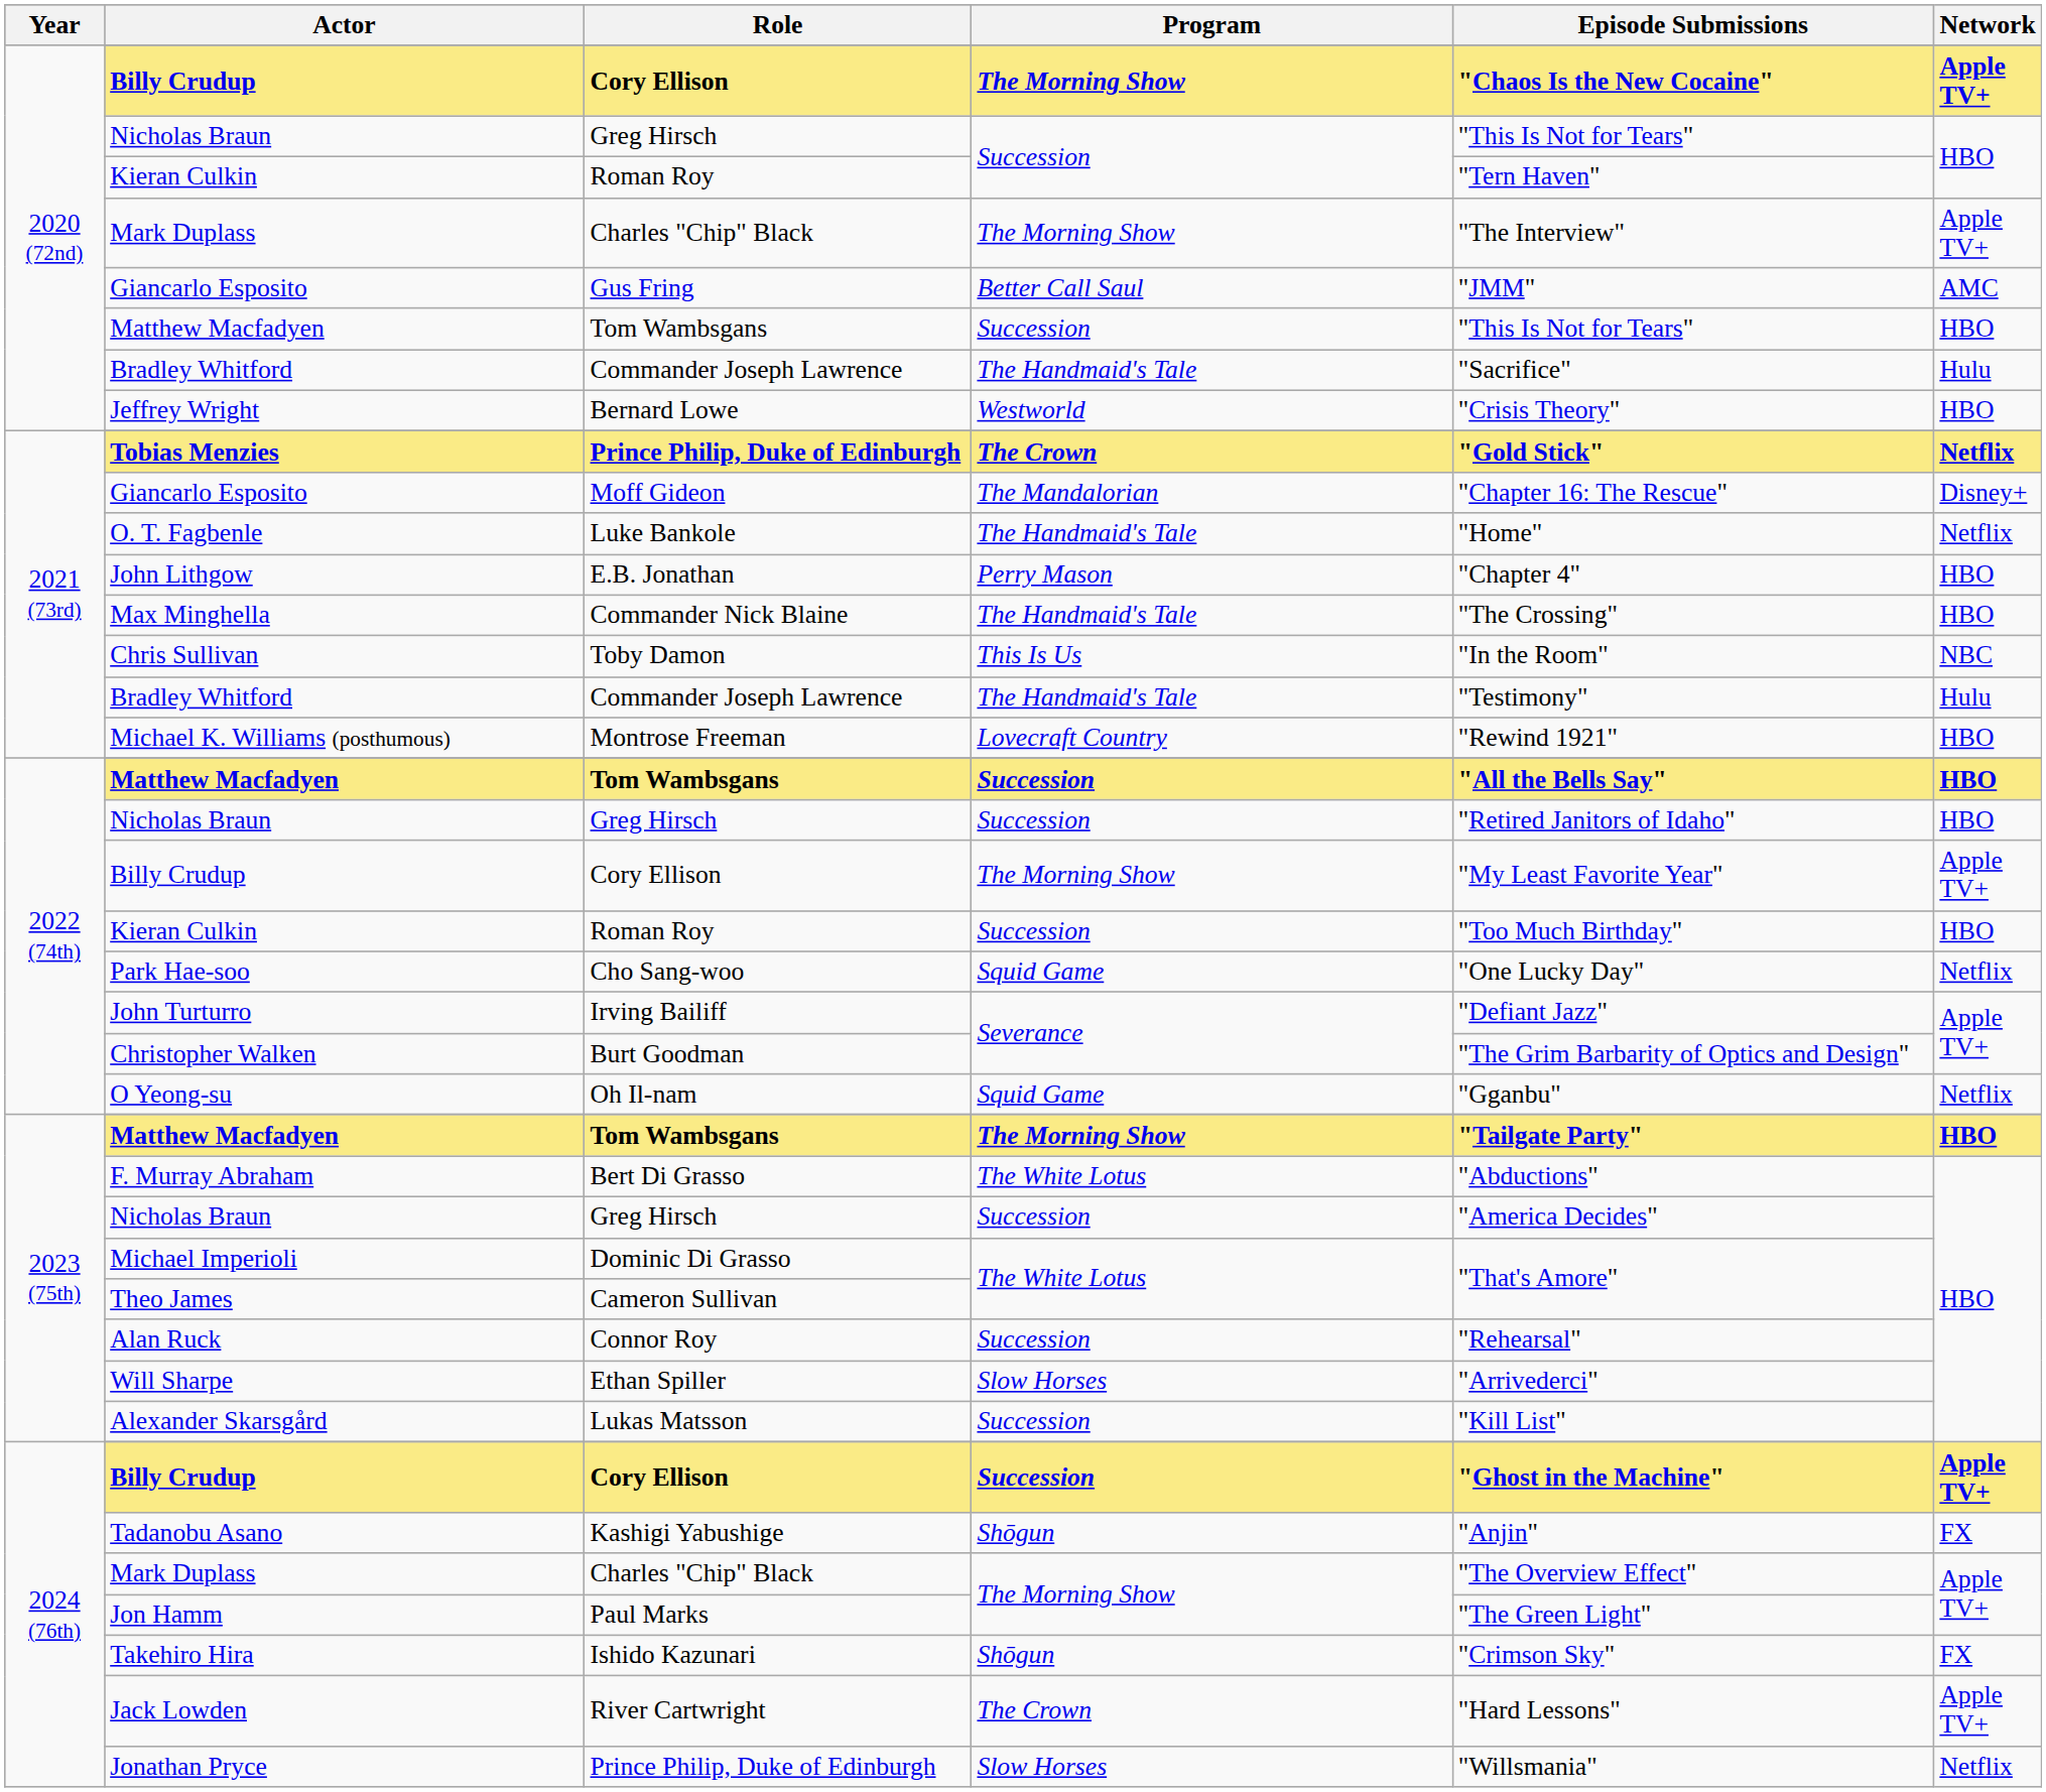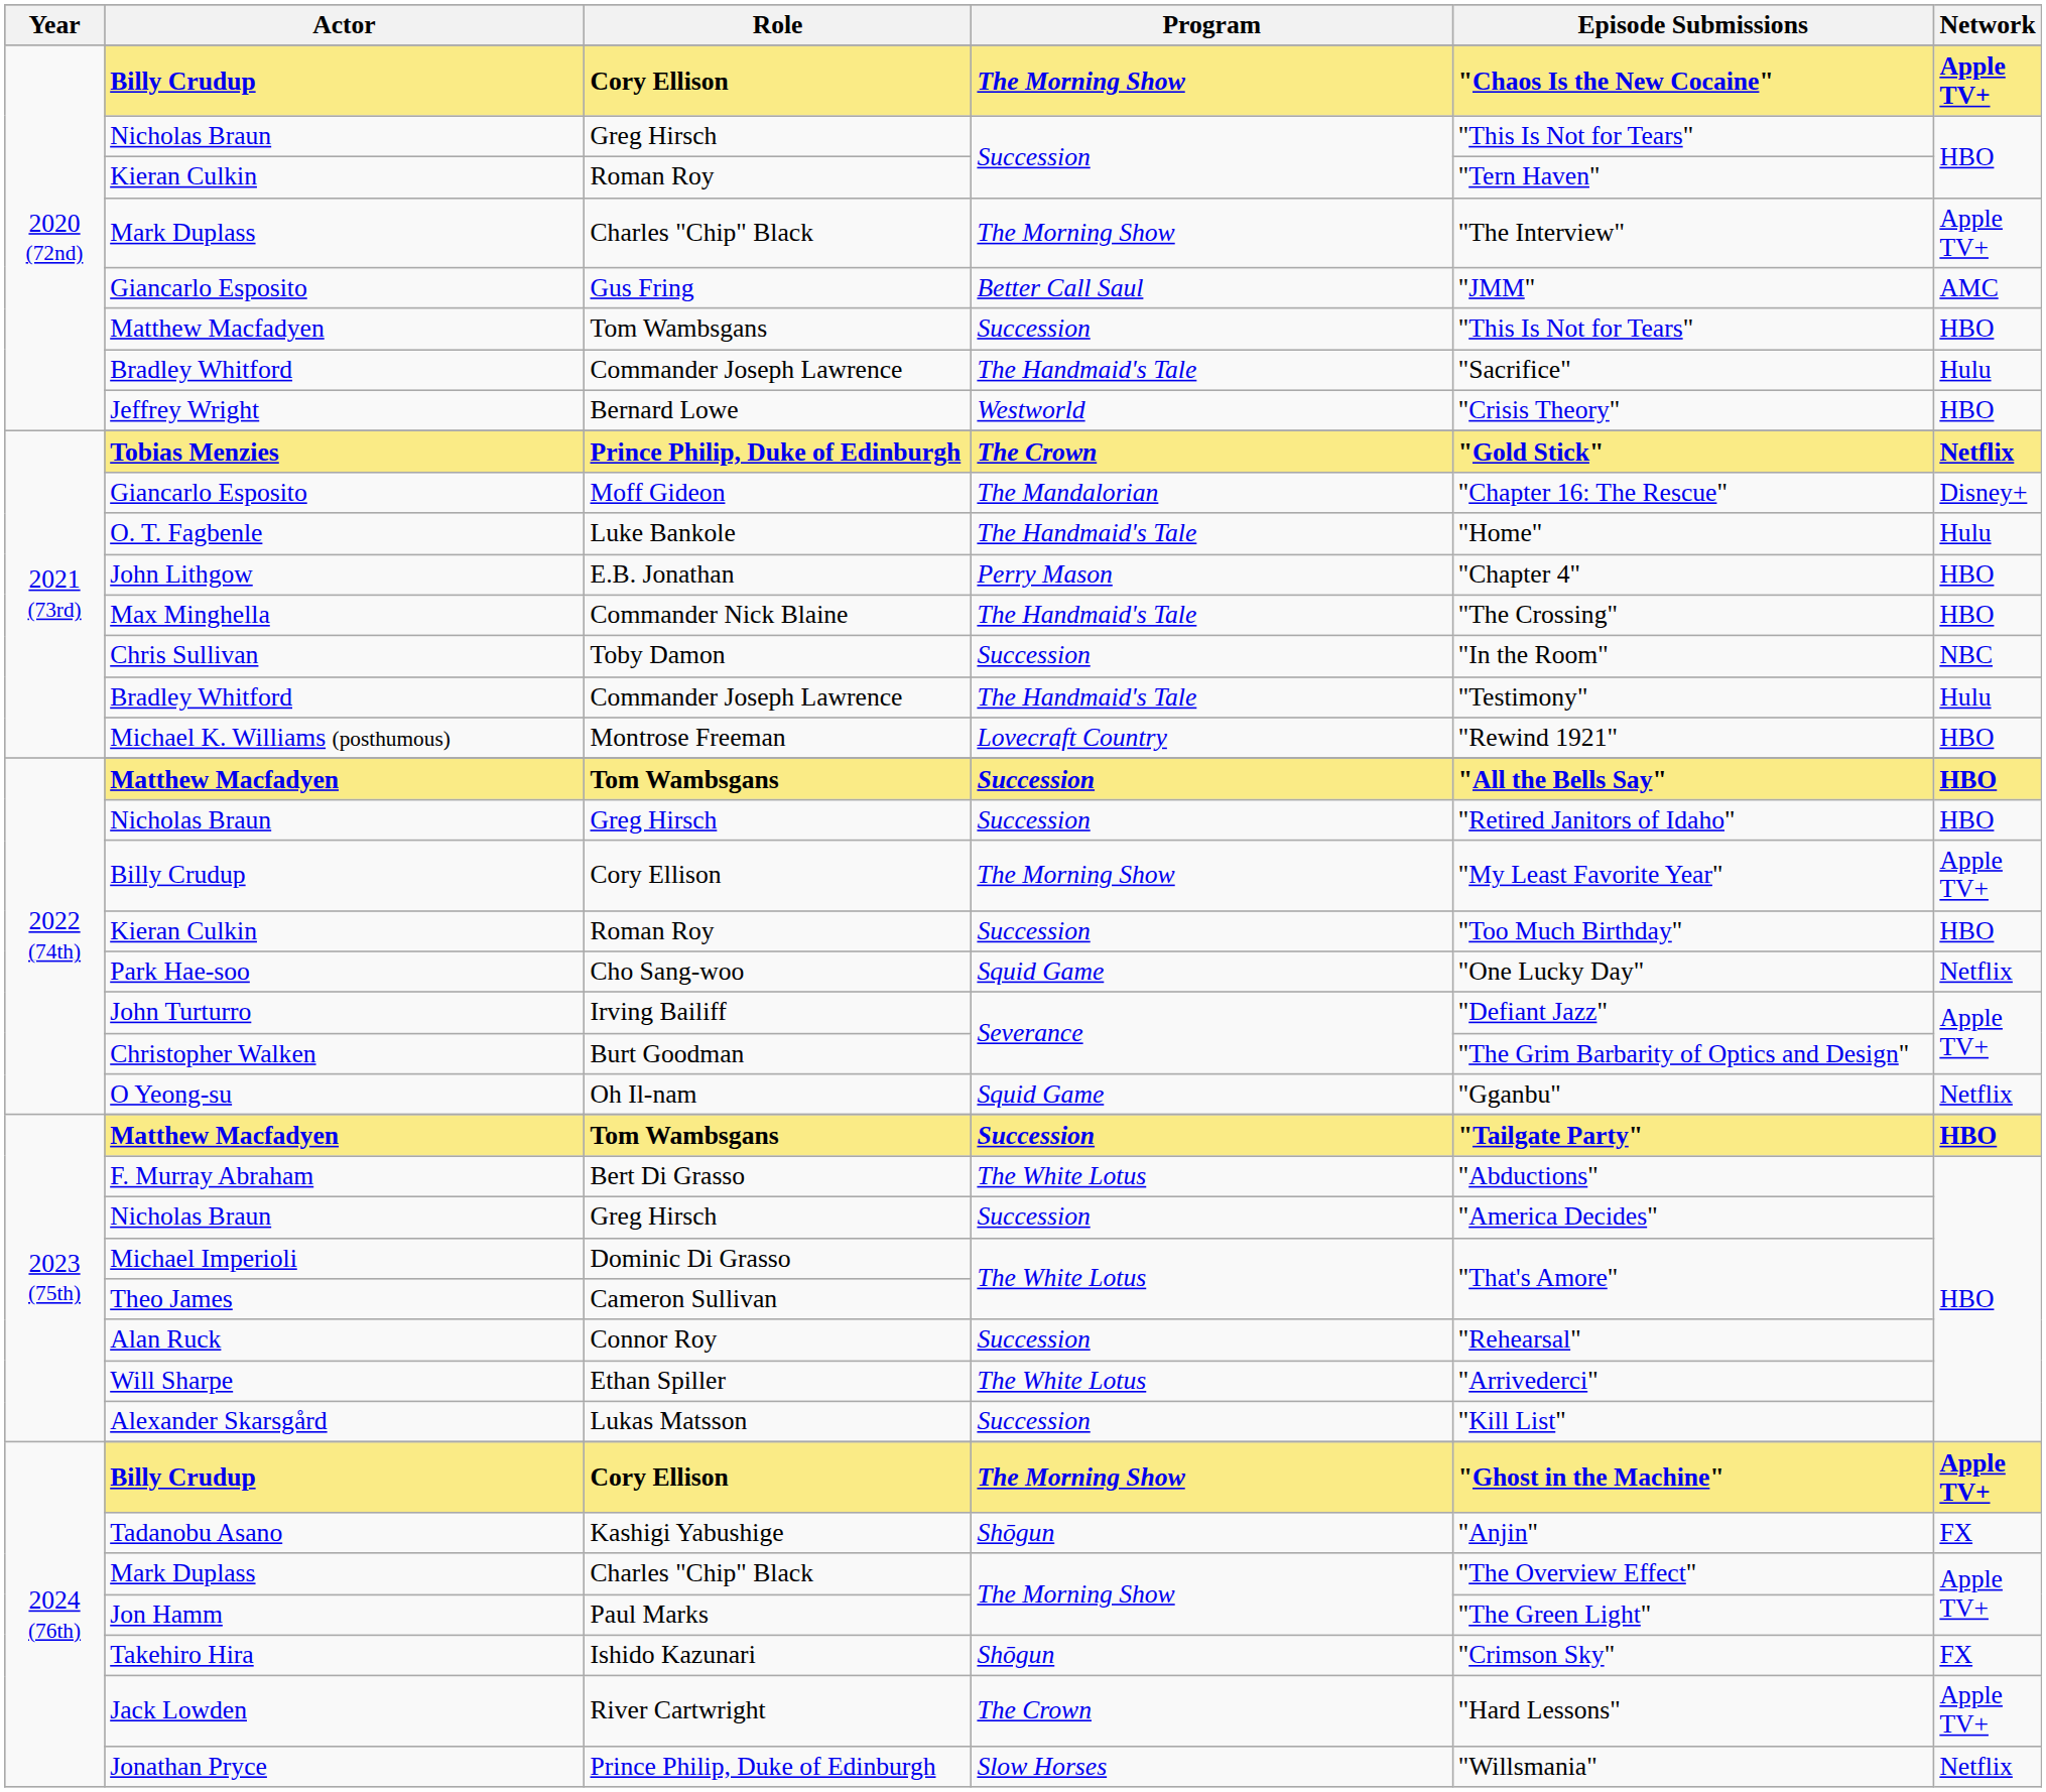O. T. Fagbenle | Network: Netflix -> Hulu
Chris Sullivan | Program: This Is Us -> Succession
2023 (75th) / Matthew Macfadyen | Program: The Morning Show -> Succession
Will Sharpe | Program: Slow Horses -> The White Lotus
2024 (76th) / Billy Crudup | Program: Succession -> The Morning Show
